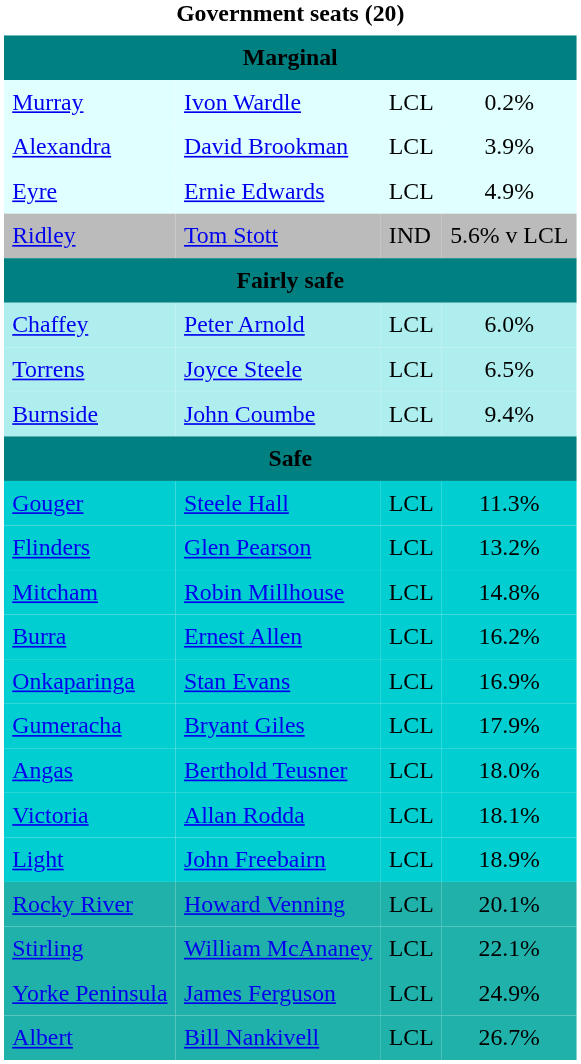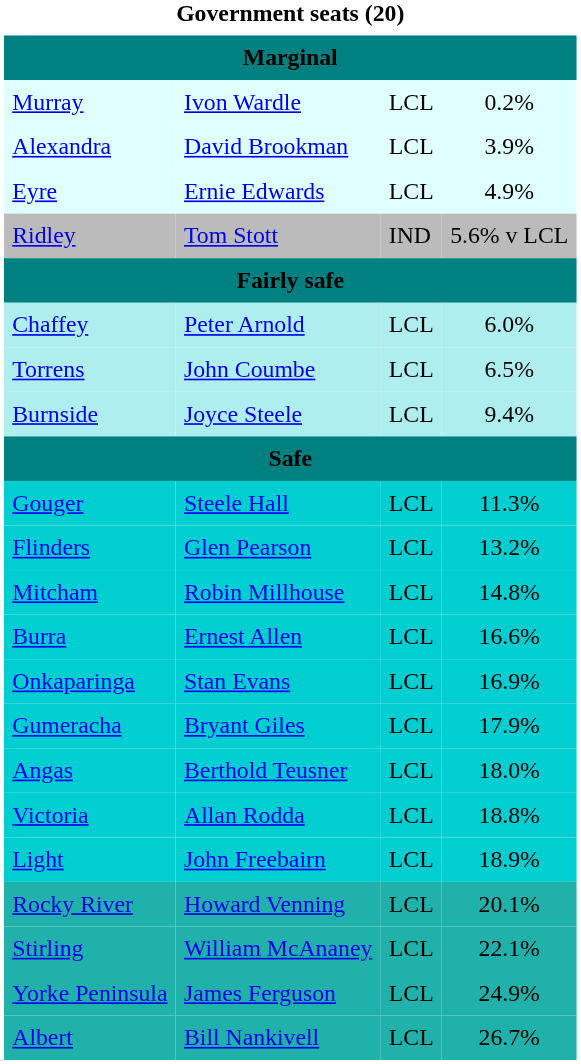Torrens | column 2: Joyce Steele -> John Coumbe
Burnside | column 2: John Coumbe -> Joyce Steele
Burra | column 4: 16.2% -> 16.6%
Victoria | column 4: 18.1% -> 18.8%
